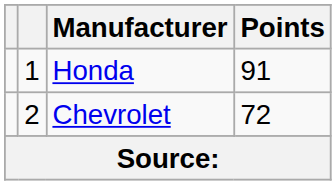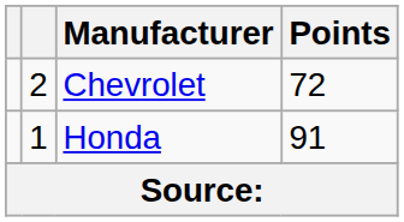rows swapped: Honda <-> Chevrolet
